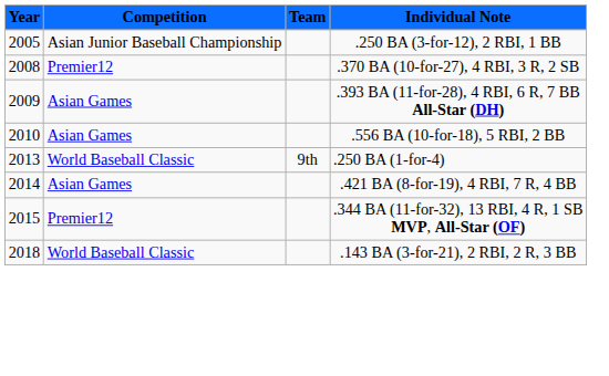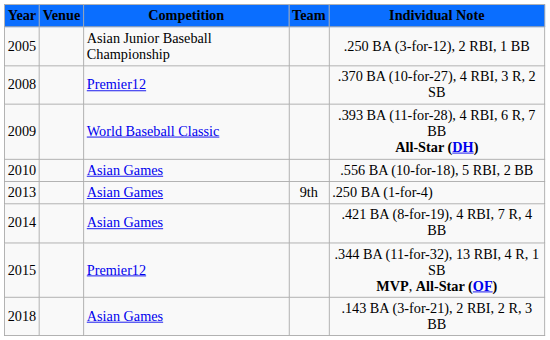+ column: Venue
2009 | Competition: Asian Games -> World Baseball Classic
2013 | Competition: World Baseball Classic -> Asian Games
2018 | Competition: World Baseball Classic -> Asian Games
